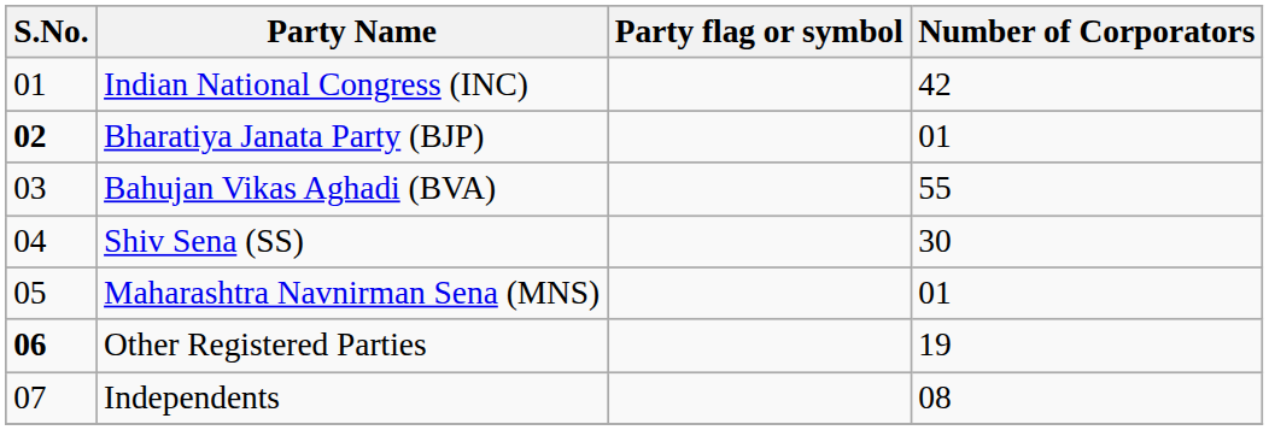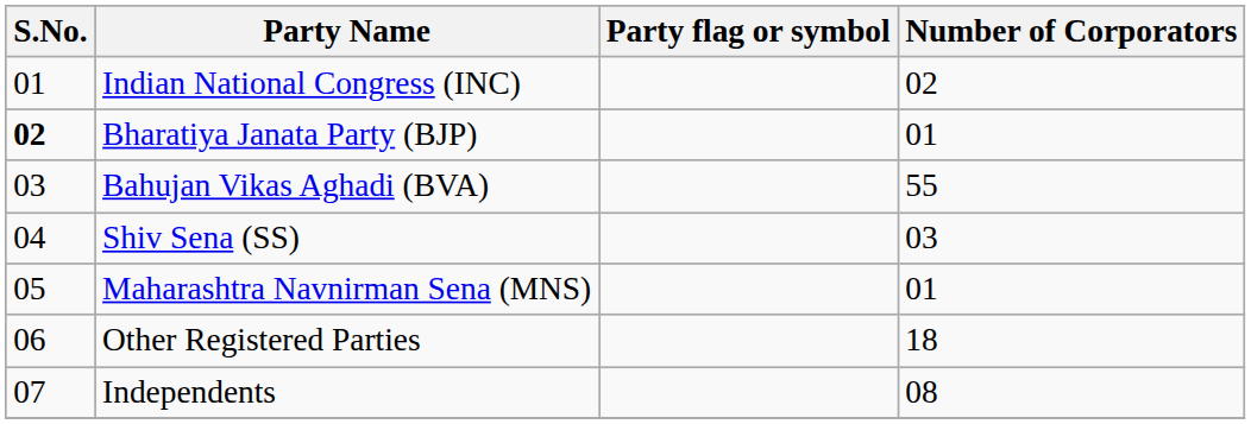Indian National Congress (INC) | Number of Corporators: 42 -> 02
Shiv Sena (SS) | Number of Corporators: 30 -> 03
Other Registered Parties | S.No.: bold -> normal
Other Registered Parties | Number of Corporators: 19 -> 18
